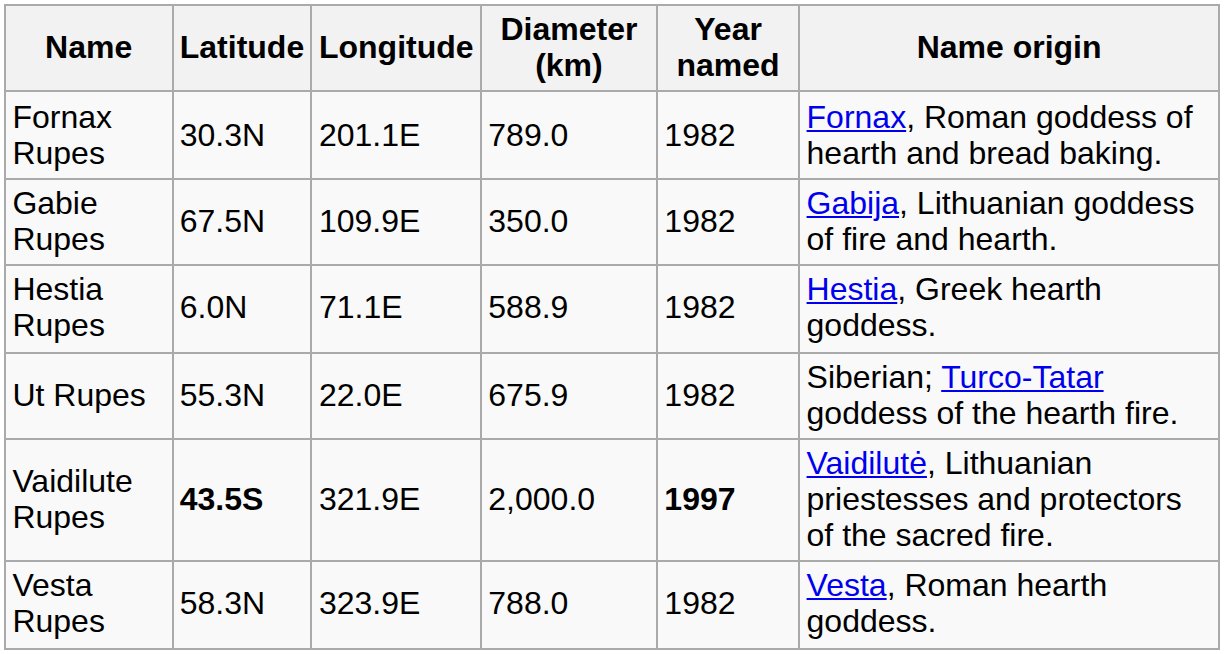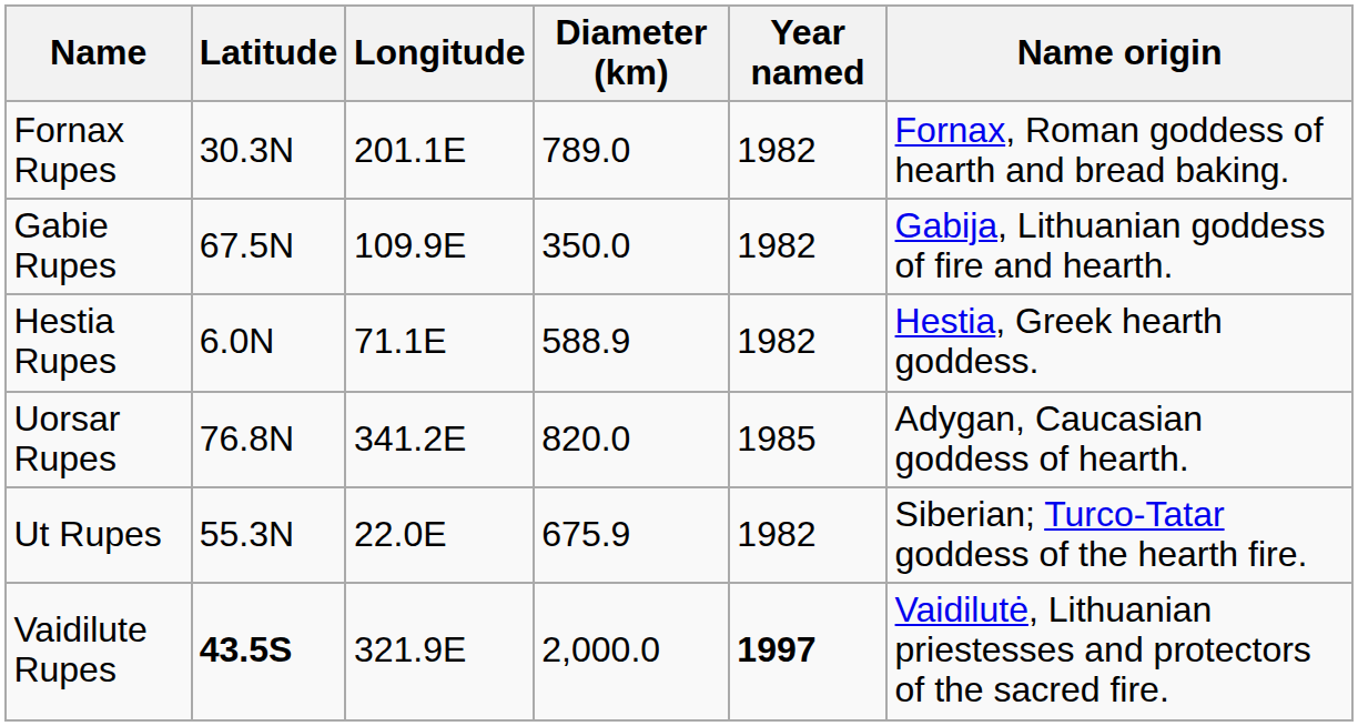+ row: Uorsar Rupes | 76.8N | 341.2E | 820.0 | 1985 | Adygan, Caucasian goddess of hearth.
- row: Vesta Rupes | 58.3N | 323.9E | 788.0 | 1982 | Vesta, Roman hearth goddess.
